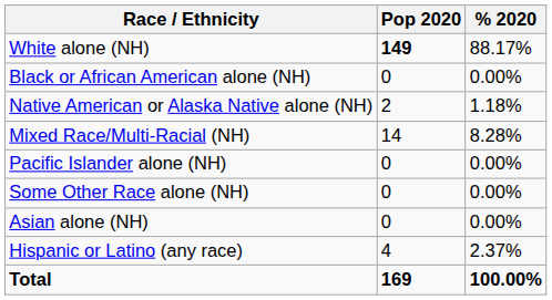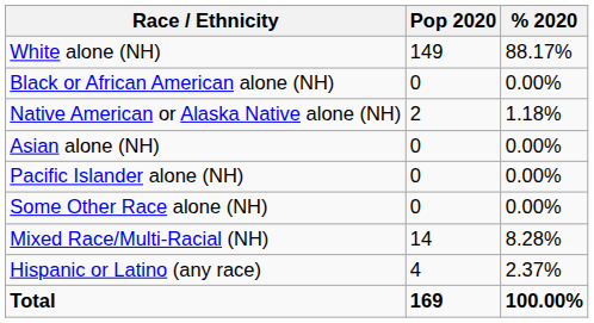White alone (NH) | Pop 2020: bold -> normal
rows swapped: Asian alone (NH) <-> Mixed Race/Multi-Racial (NH)
